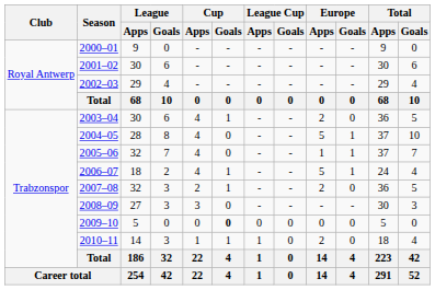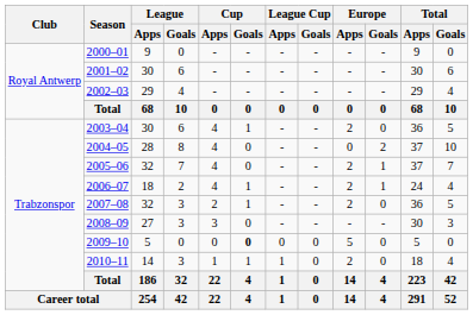2004–05 | Europe / Apps: 5 -> 0
2004–05 | Europe / Goals: 1 -> 2
2005–06 | Europe / Apps: 1 -> 2
2006–07 | Europe / Apps: 5 -> 2
2009–10 | Europe / Apps: 0 -> 5
